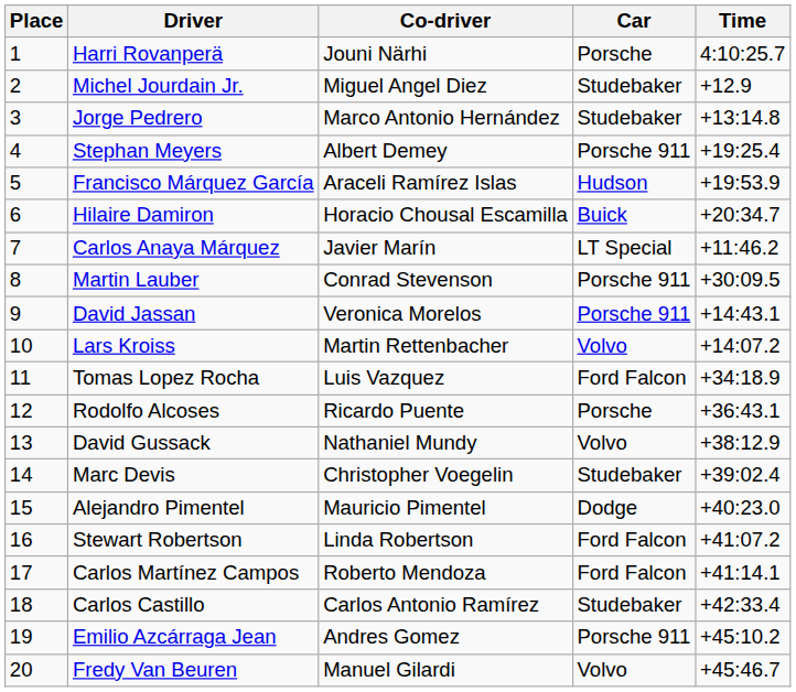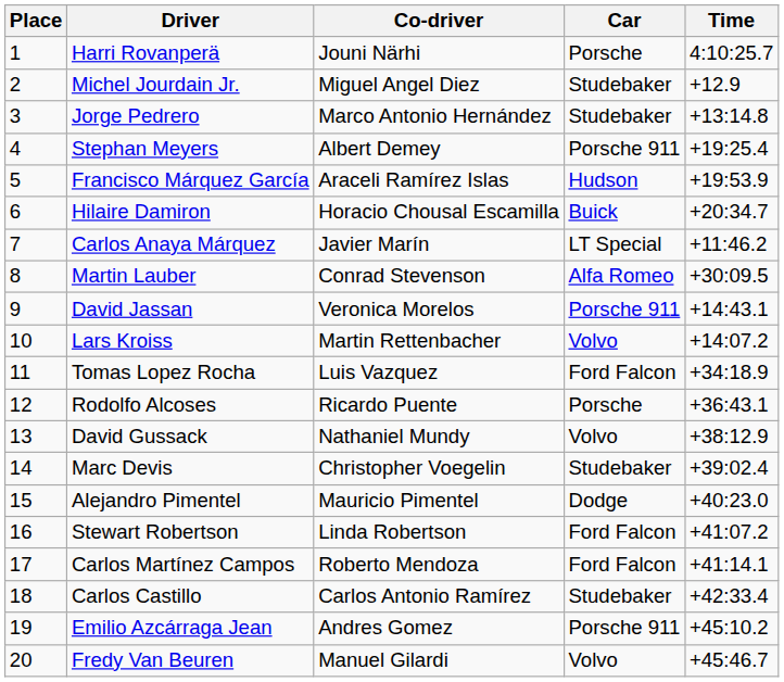Martin Lauber | Car: Porsche 911 -> Alfa Romeo
